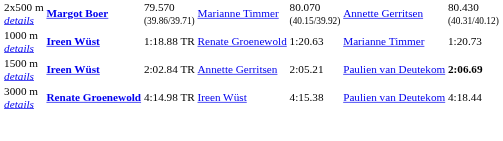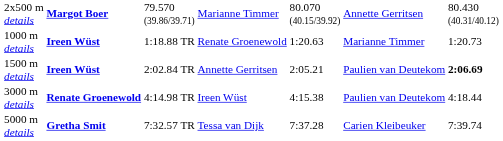+ row: 5000 m details | Gretha Smit | 7:32.57 TR | Tessa van Dijk | 7:37.28 | Carien Kleibeuker | 7:39.74
